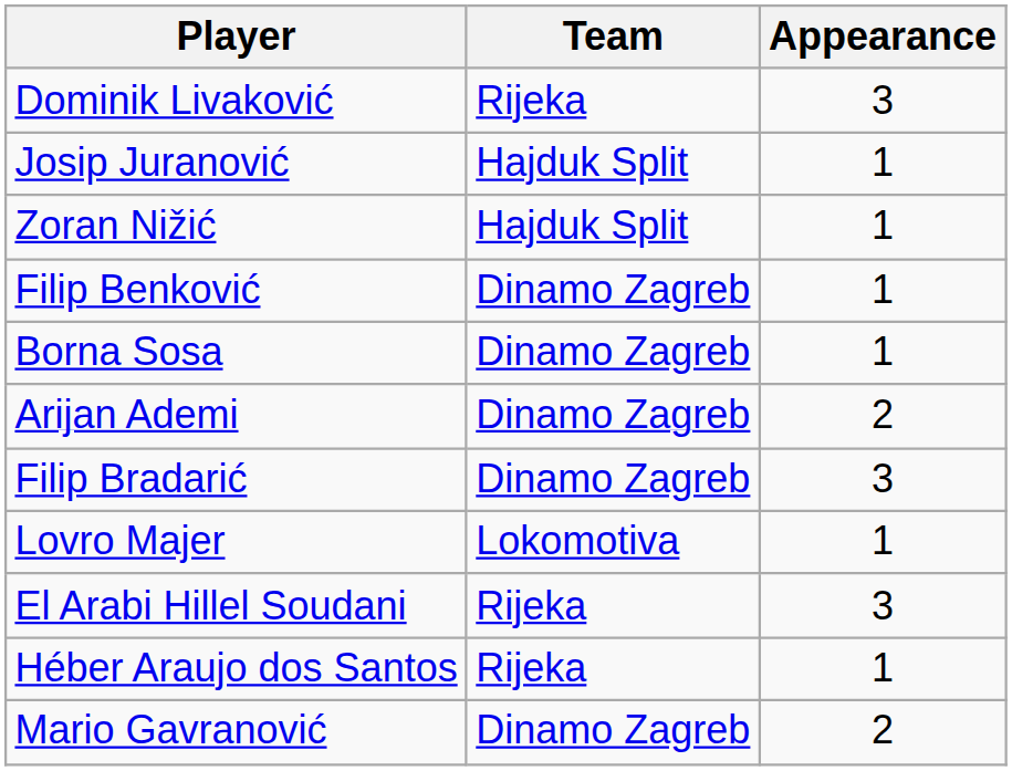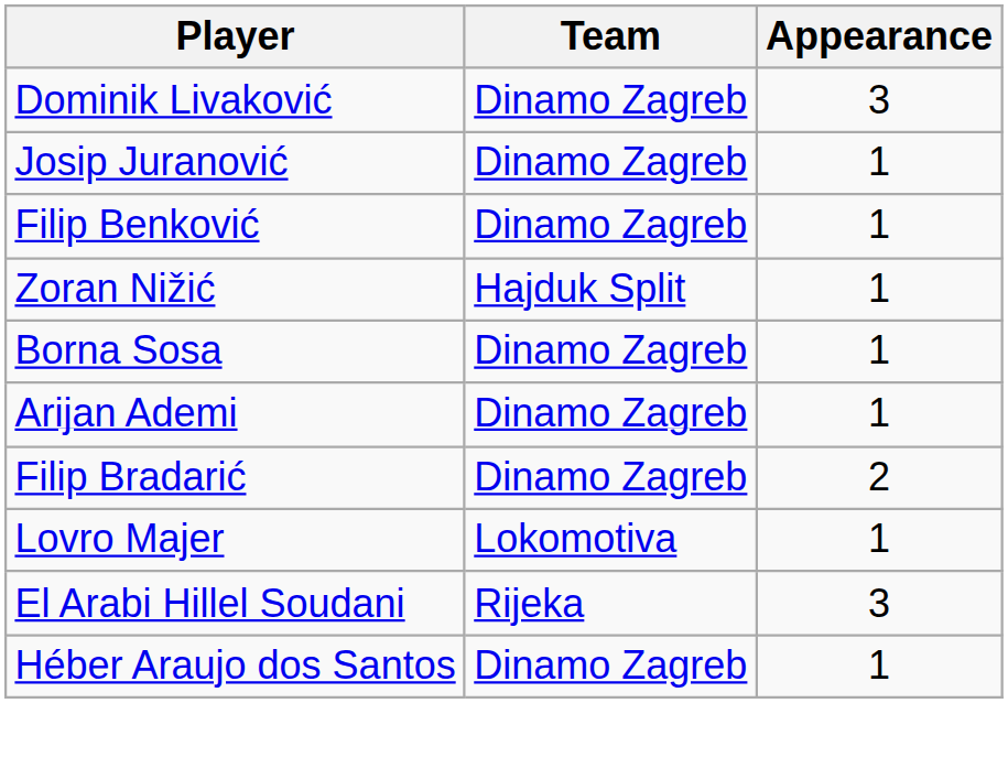Dominik Livaković | Team: Rijeka -> Dinamo Zagreb
Josip Juranović | Team: Hajduk Split -> Dinamo Zagreb
rows swapped: Zoran Nižić <-> Filip Benković
Arijan Ademi | Appearance: 2 -> 1
Filip Bradarić | Appearance: 3 -> 2
Héber Araujo dos Santos | Team: Rijeka -> Dinamo Zagreb
- row: Mario Gavranović | Dinamo Zagreb | 2
